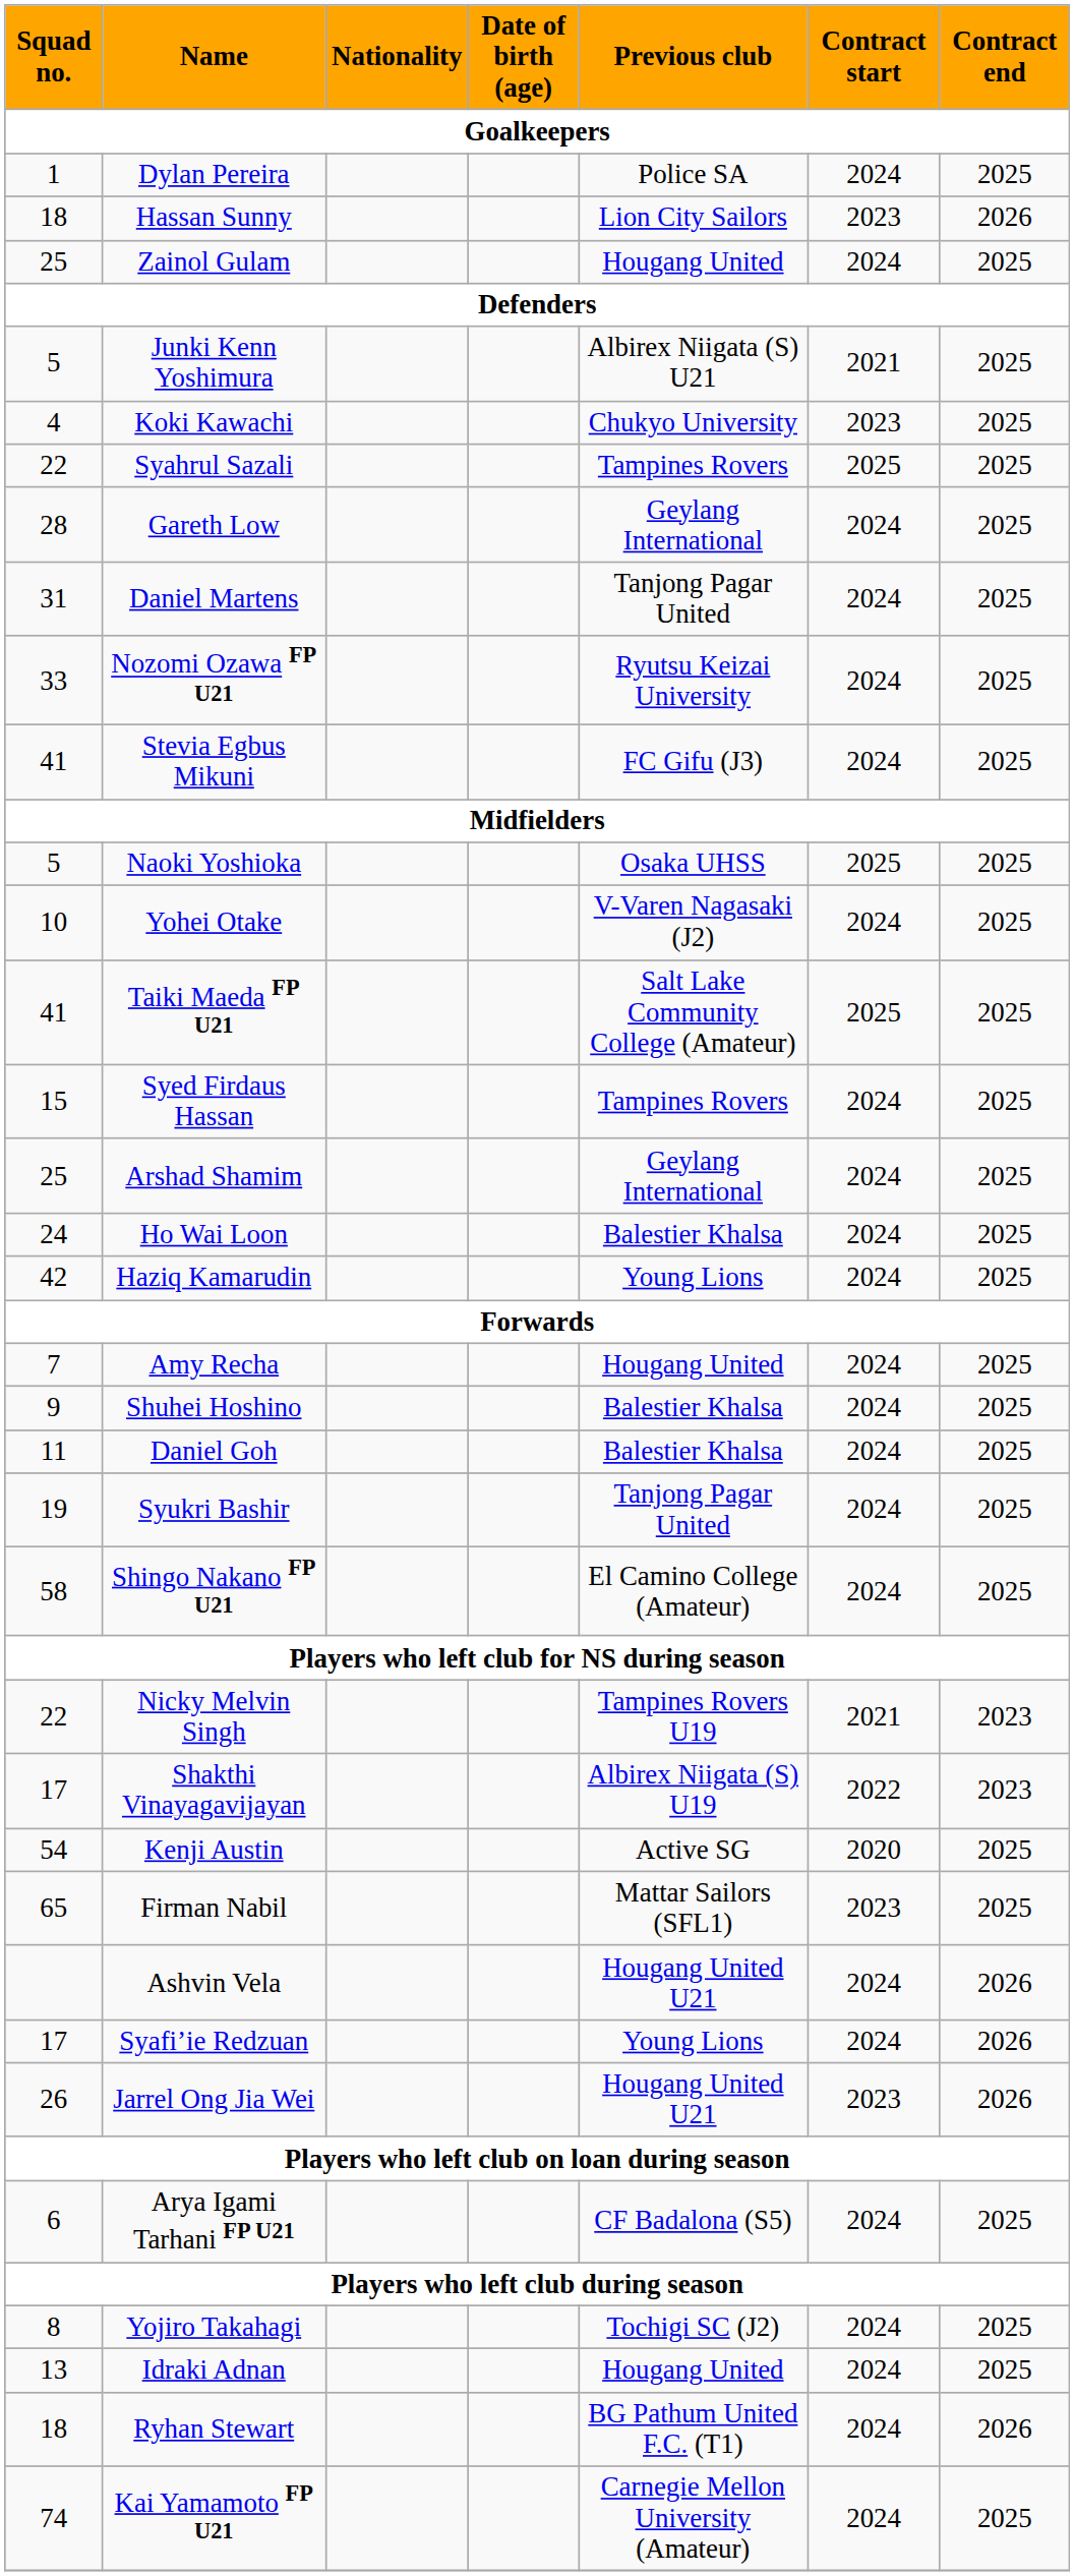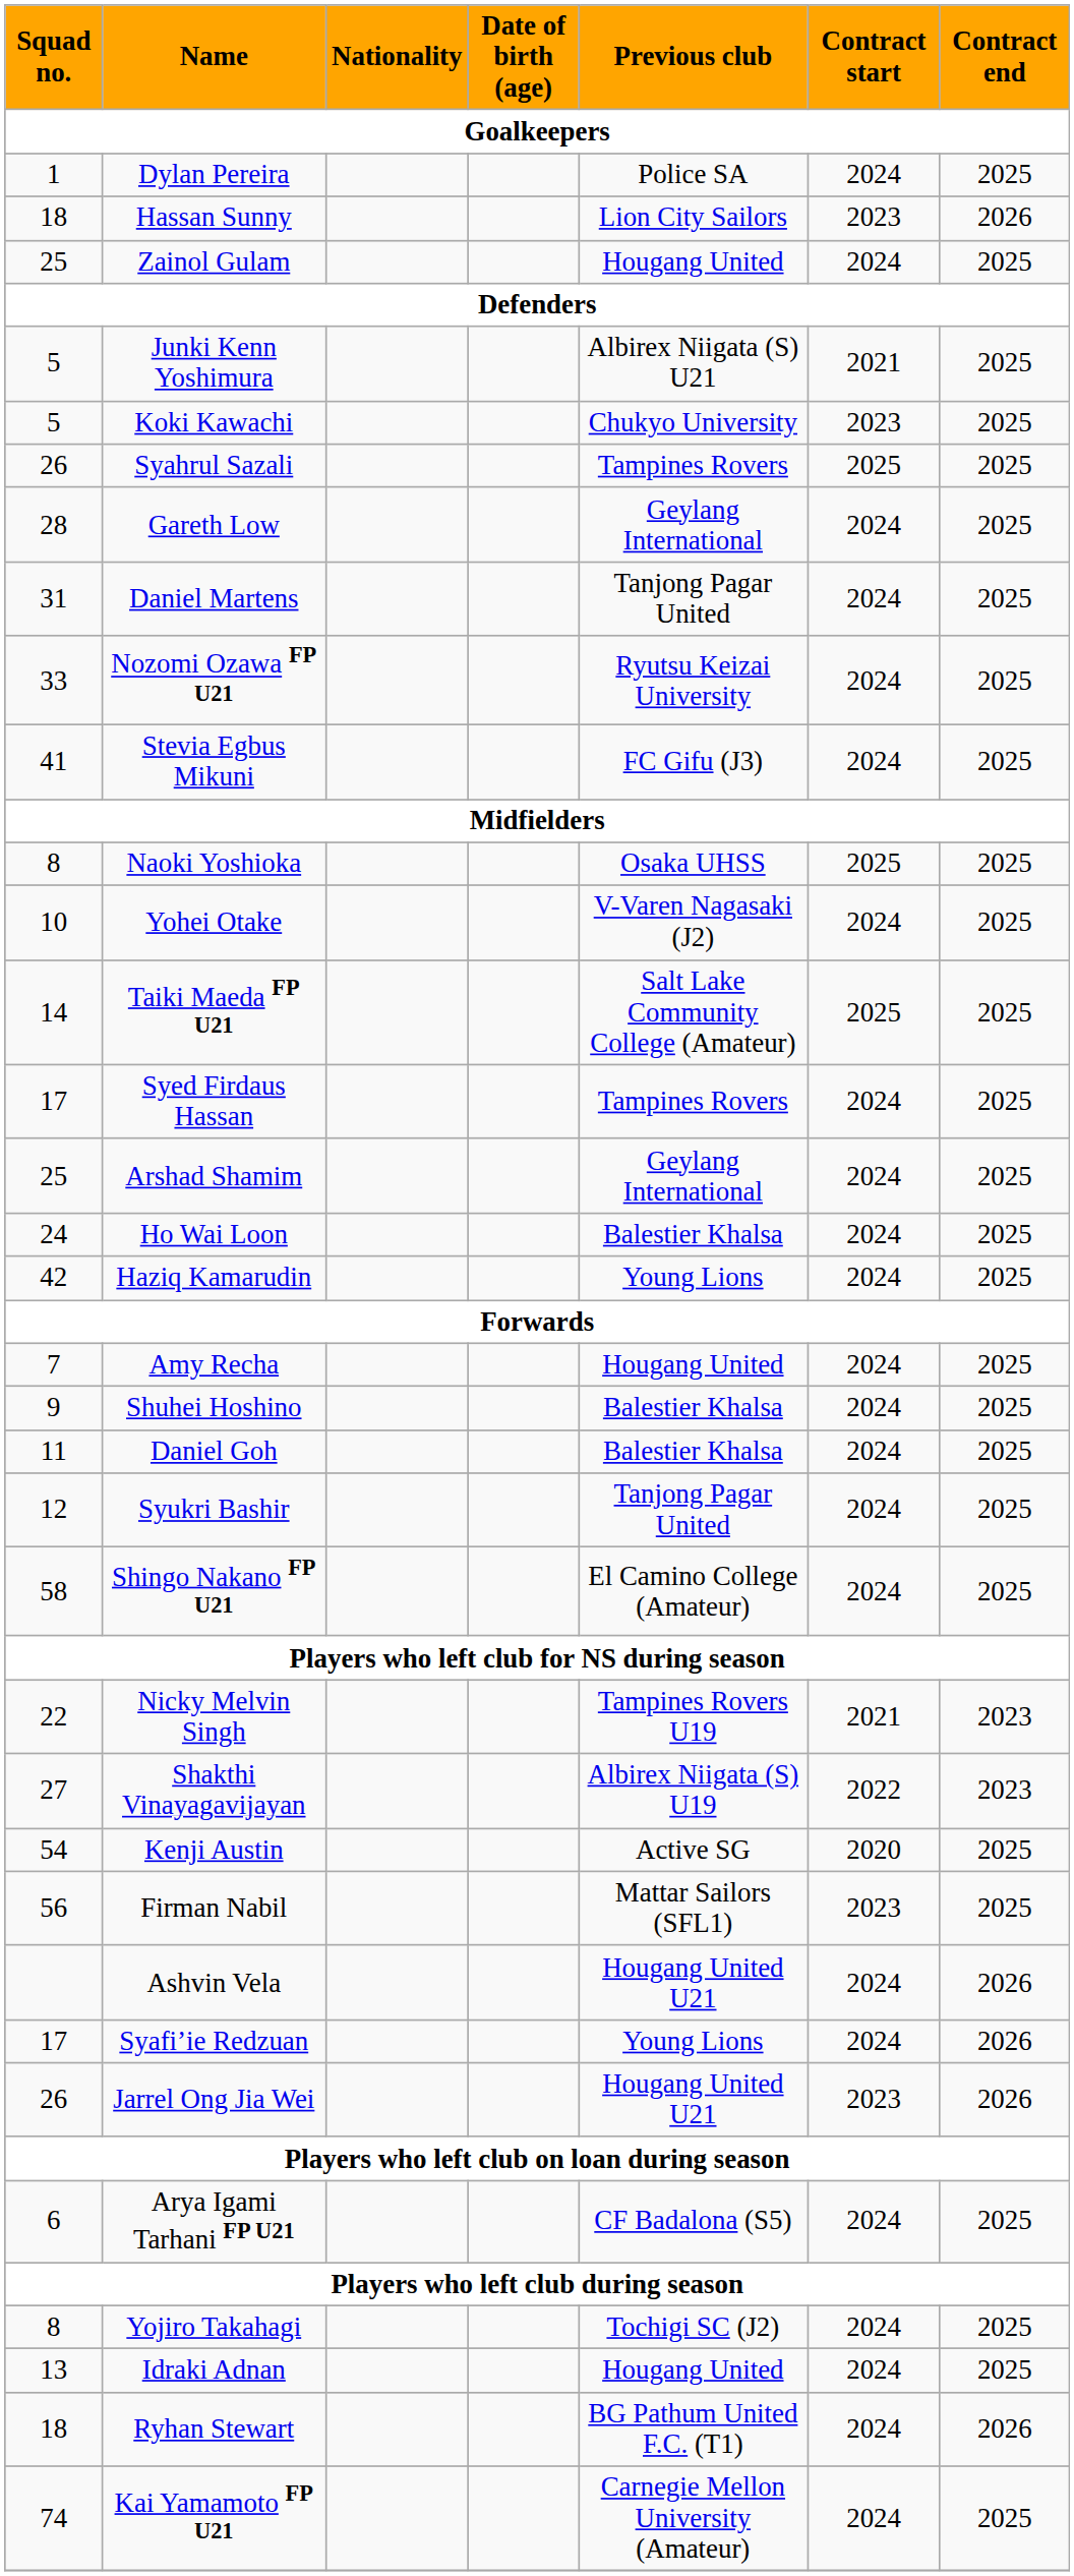Koki Kawachi | Squad no.: 4 -> 5
Syahrul Sazali | Squad no.: 22 -> 26
Naoki Yoshioka | Squad no.: 5 -> 8
Taiki Maeda FP U21 | Squad no.: 41 -> 14
Syed Firdaus Hassan | Squad no.: 15 -> 17
Syukri Bashir | Squad no.: 19 -> 12
Shakthi Vinayagavijayan | Squad no.: 17 -> 27
Firman Nabil | Squad no.: 65 -> 56
